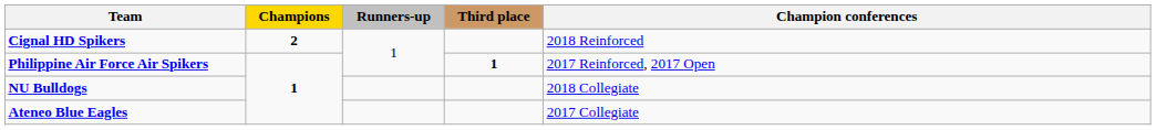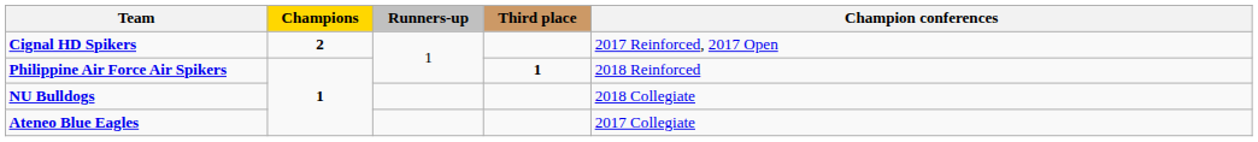Cignal HD Spikers | Champion conferences: 2018 Reinforced -> 2017 Reinforced, 2017 Open
Philippine Air Force Air Spikers | Champion conferences: 2017 Reinforced, 2017 Open -> 2018 Reinforced
